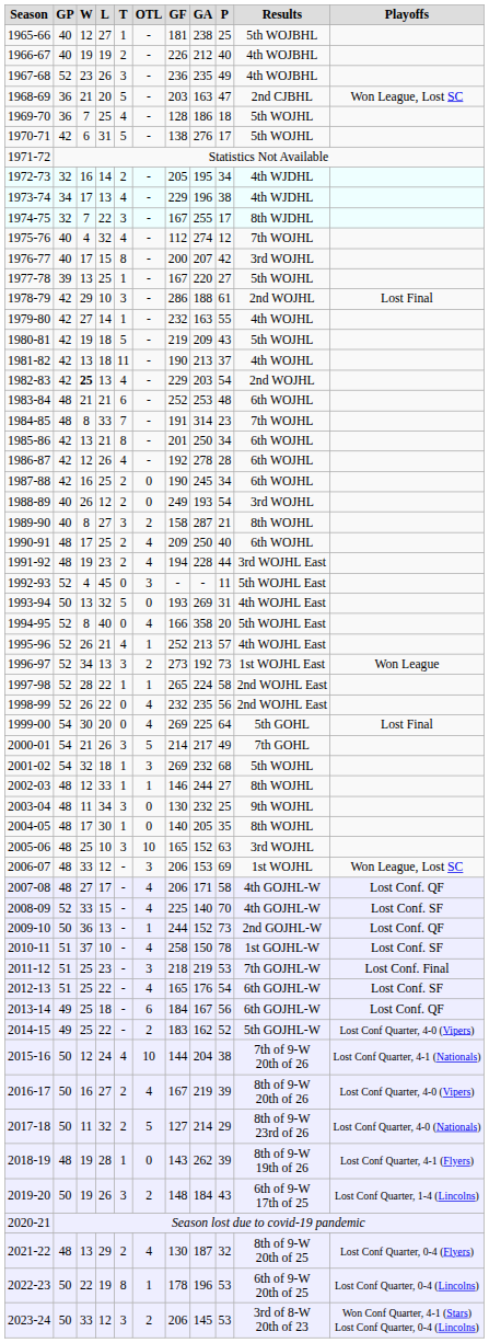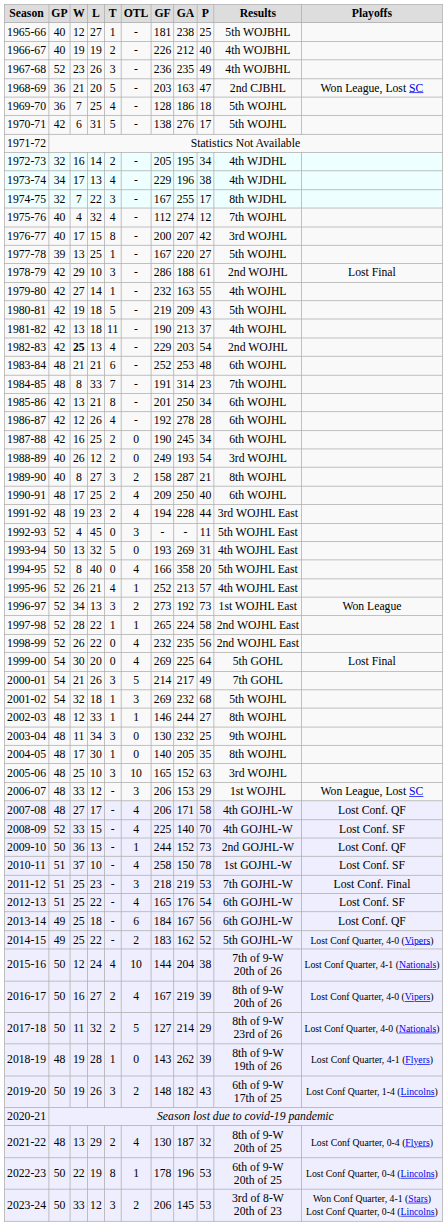2006-07 | P: 69 -> 29
2019-20 | GA: 184 -> 182
